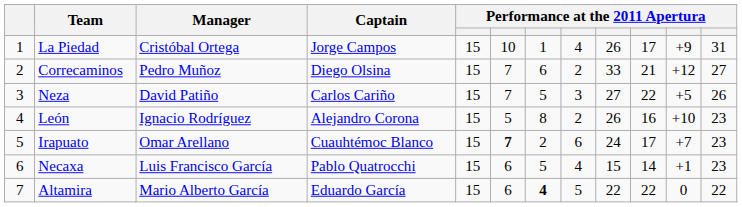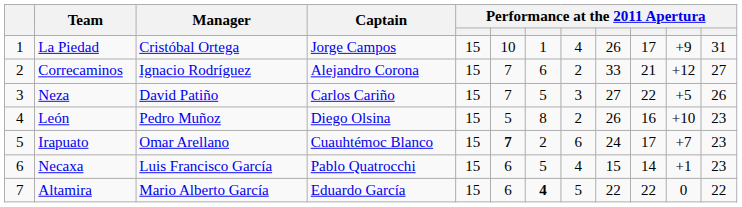Correcaminos | Manager: Pedro Muñoz -> Ignacio Rodríguez
Correcaminos | Captain: Diego Olsina -> Alejandro Corona
León | Manager: Ignacio Rodríguez -> Pedro Muñoz
León | Captain: Alejandro Corona -> Diego Olsina
